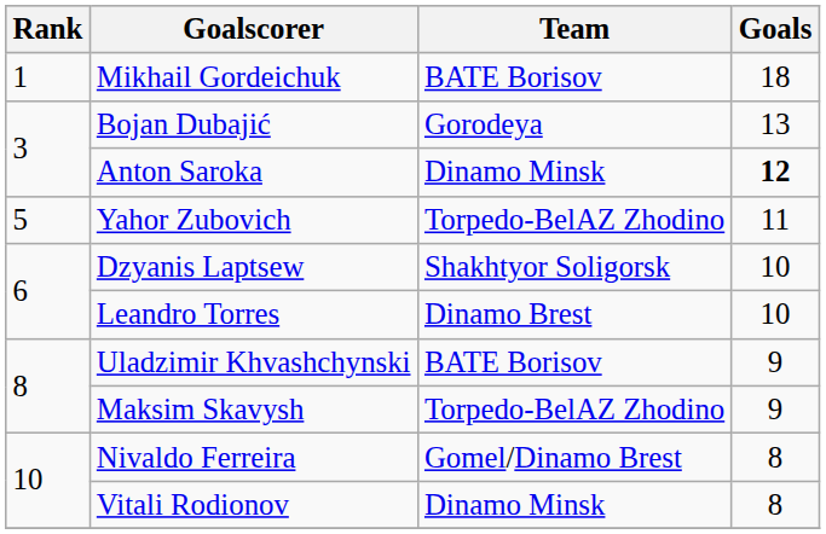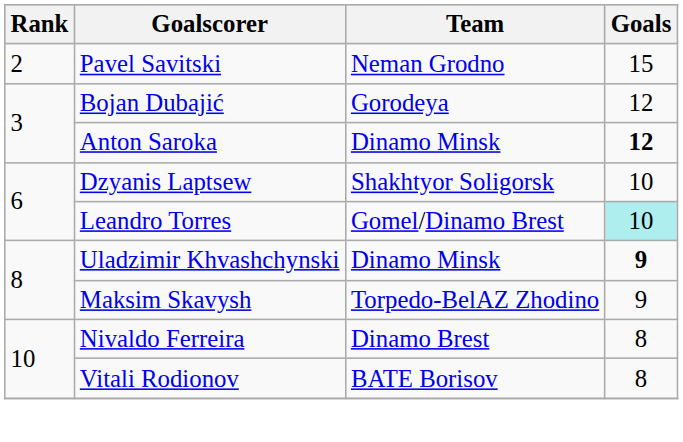- row: 1 | Mikhail Gordeichuk | BATE Borisov | 18
+ row: 2 | Pavel Savitski | Neman Grodno | 15
Bojan Dubajić | Goals: 13 -> 12
- row: 5 | Yahor Zubovich | Torpedo-BelAZ Zhodino | 11
Leandro Torres | Team: Dinamo Brest -> Gomel/Dinamo Brest
Leandro Torres | Goals: no background -> paleturquoise background
Uladzimir Khvashchynski | Team: BATE Borisov -> Dinamo Minsk
Uladzimir Khvashchynski | Goals: normal -> bold
Nivaldo Ferreira | Team: Gomel/Dinamo Brest -> Dinamo Brest
Vitali Rodionov | Team: Dinamo Minsk -> BATE Borisov
